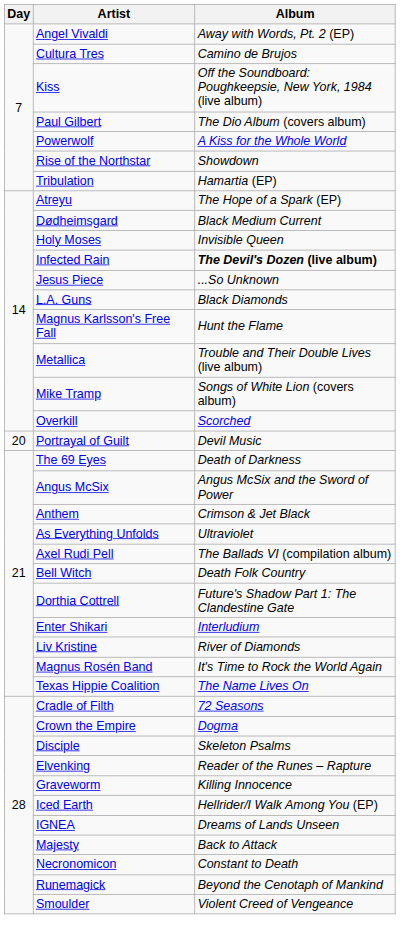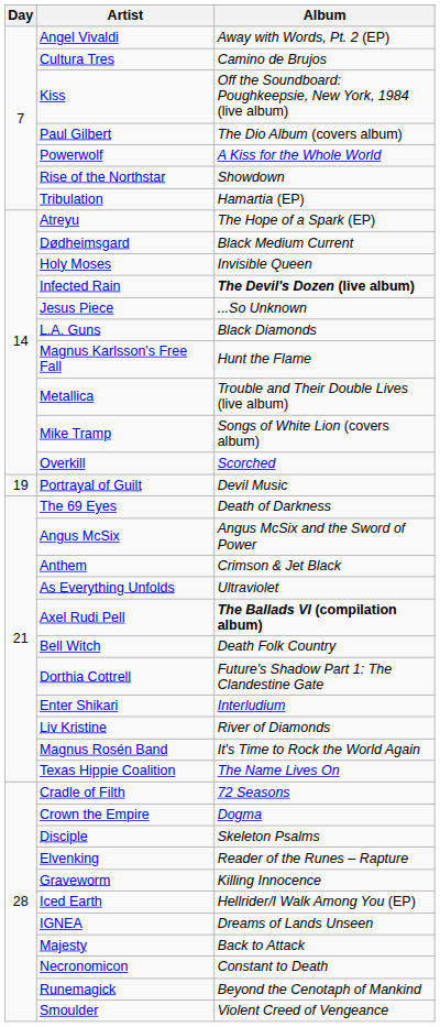Portrayal of Guilt | Day: 20 -> 19
Axel Rudi Pell | Album: normal -> bold
